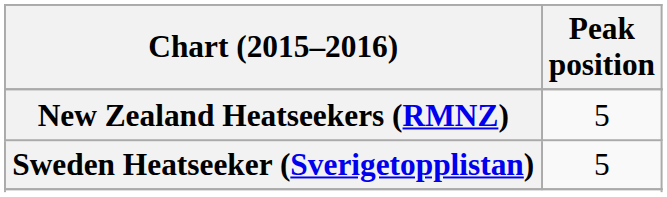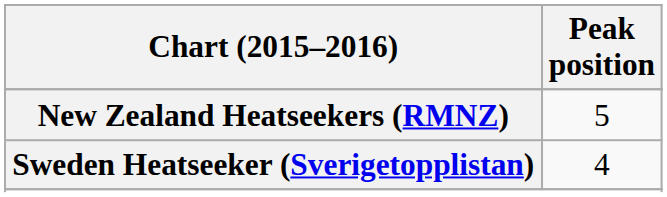Sweden Heatseeker (Sverigetopplistan) | Peak position: 5 -> 4
